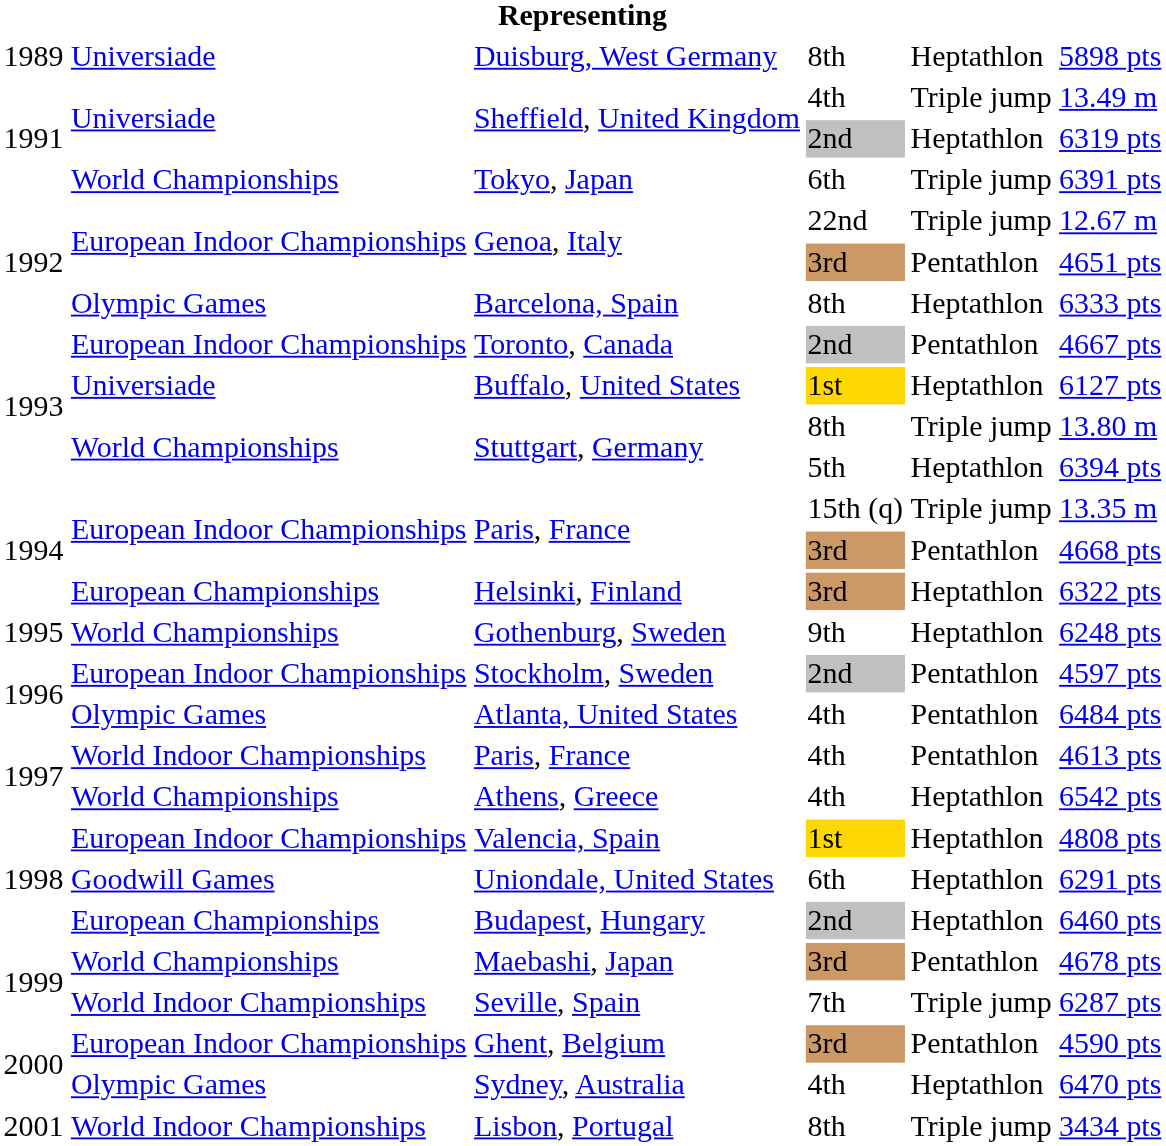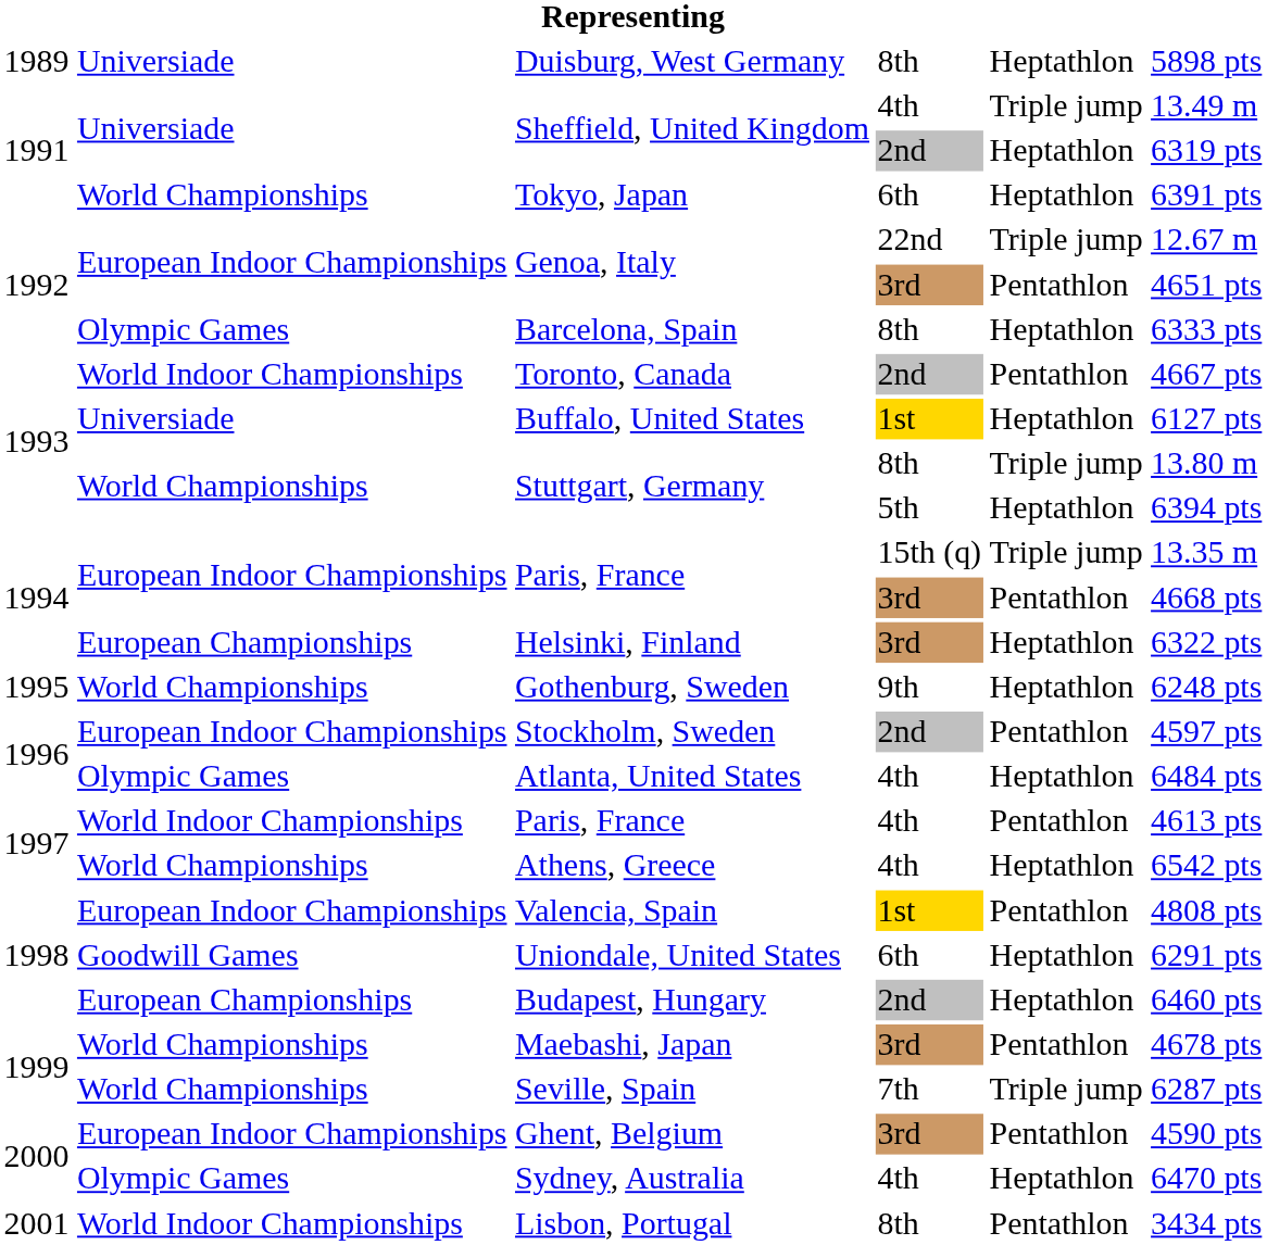Tokyo, Japan | column 5: Triple jump -> Heptathlon
Toronto, Canada | column 2: European Indoor Championships -> World Indoor Championships
Atlanta, United States | column 5: Pentathlon -> Heptathlon
Valencia, Spain | column 5: Heptathlon -> Pentathlon
Seville, Spain | column 2: World Indoor Championships -> World Championships
Lisbon, Portugal | column 5: Triple jump -> Pentathlon
